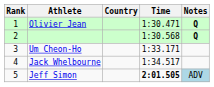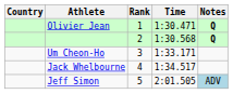columns swapped: Rank <-> Country
Jeff Simon | Time: bold -> normal
